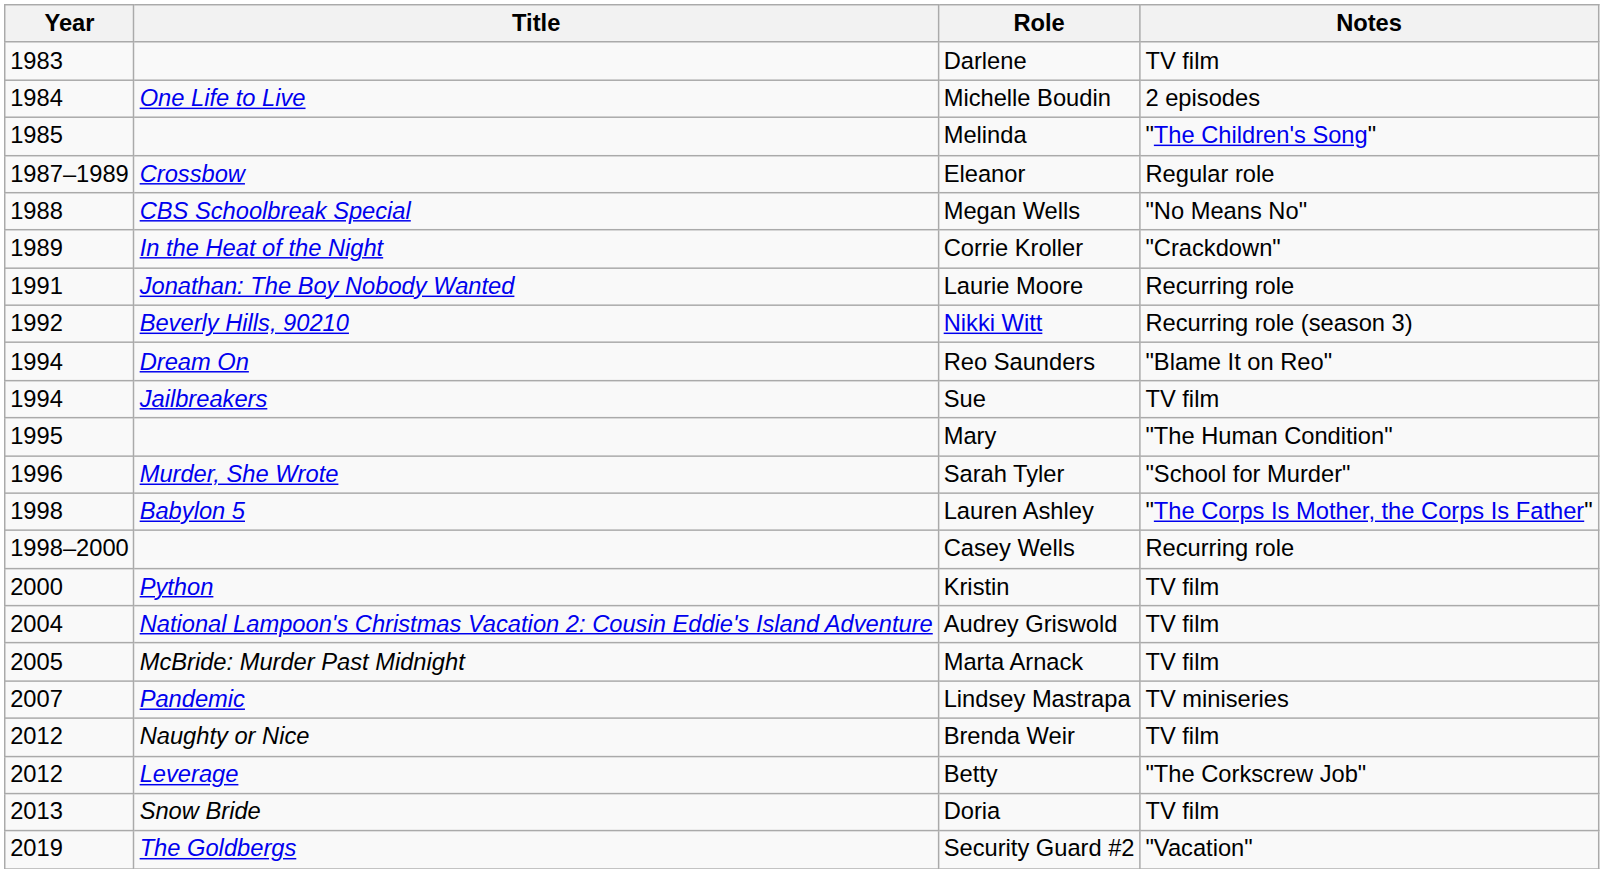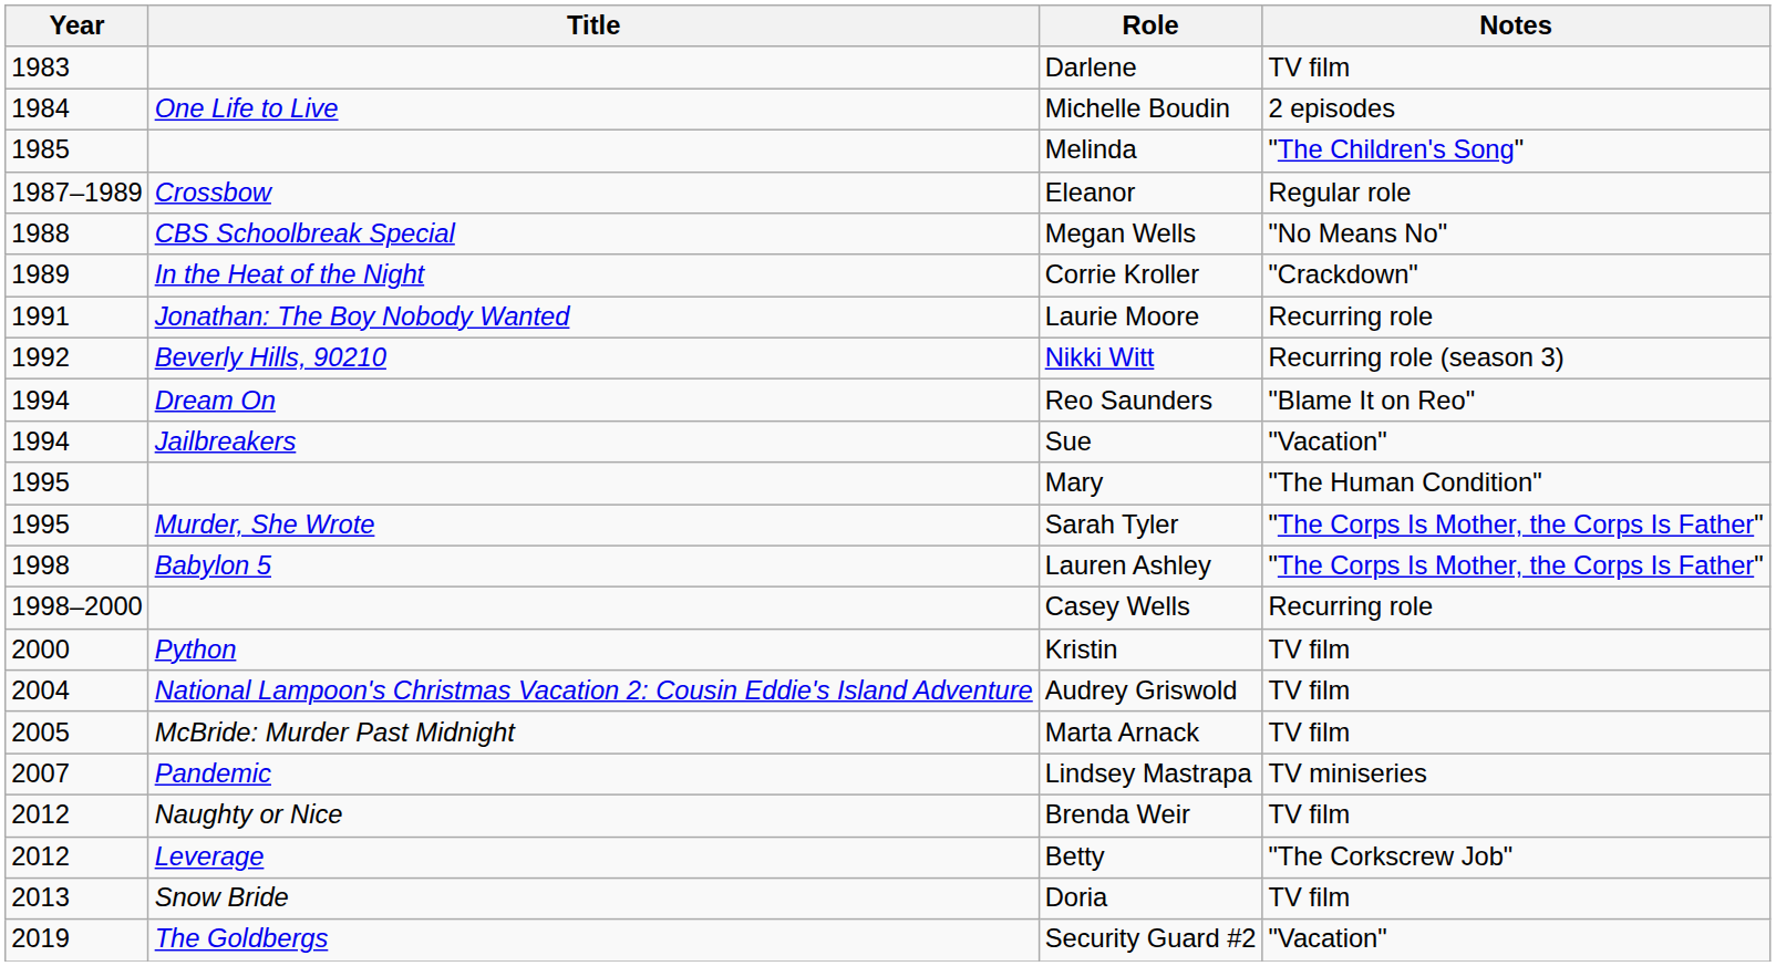Sue | Notes: TV film -> "Vacation"
Sarah Tyler | Year: 1996 -> 1995
Sarah Tyler | Notes: "School for Murder" -> "The Corps Is Mother, the Corps Is Father"
